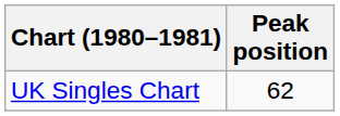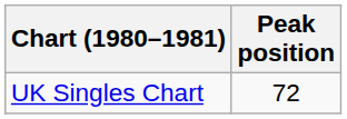UK Singles Chart | Peak position: 62 -> 72
